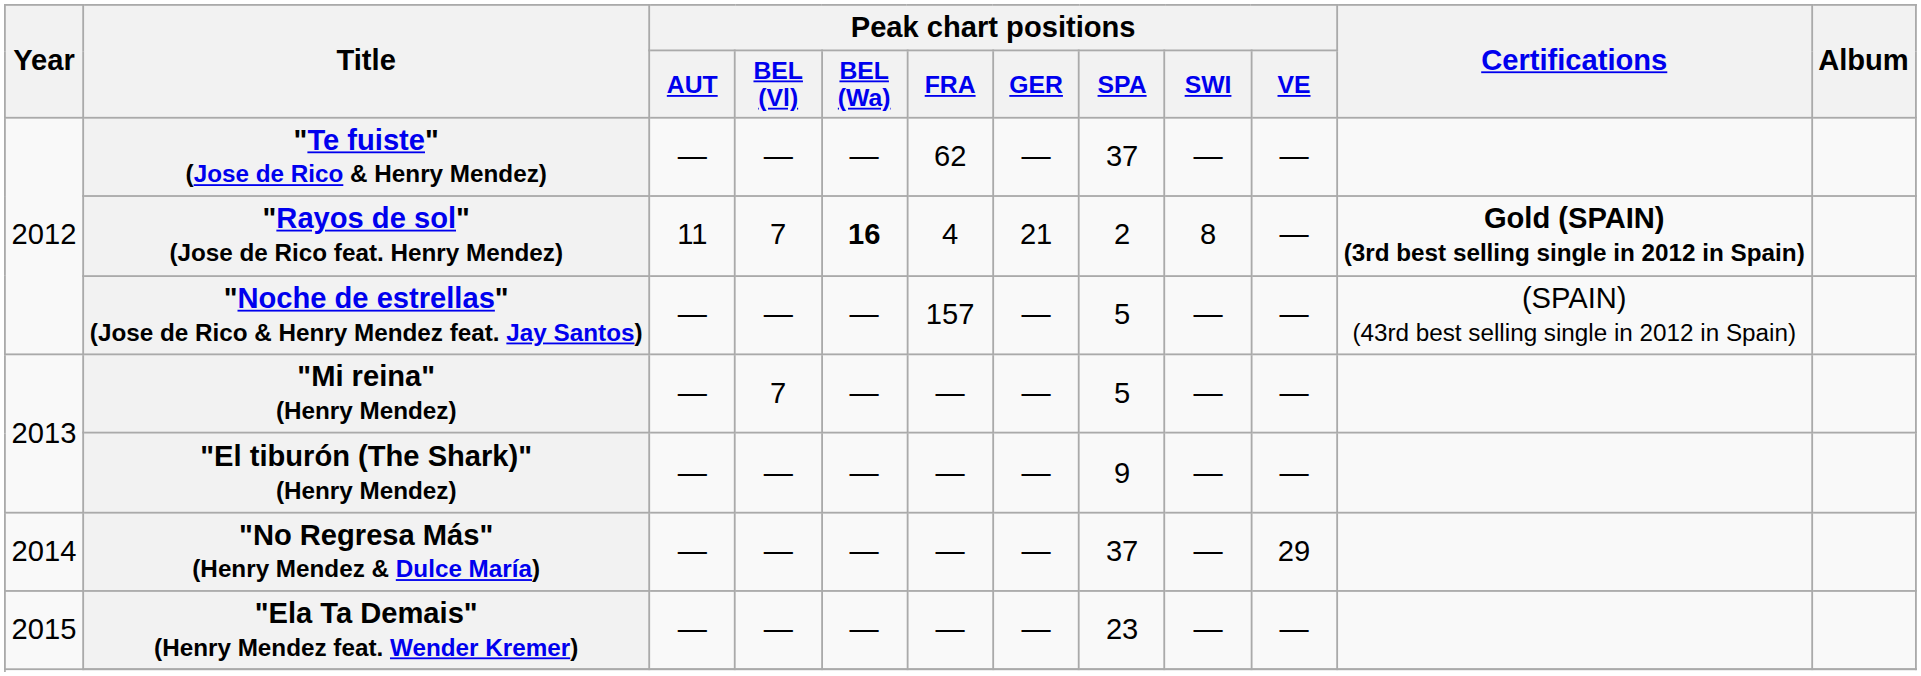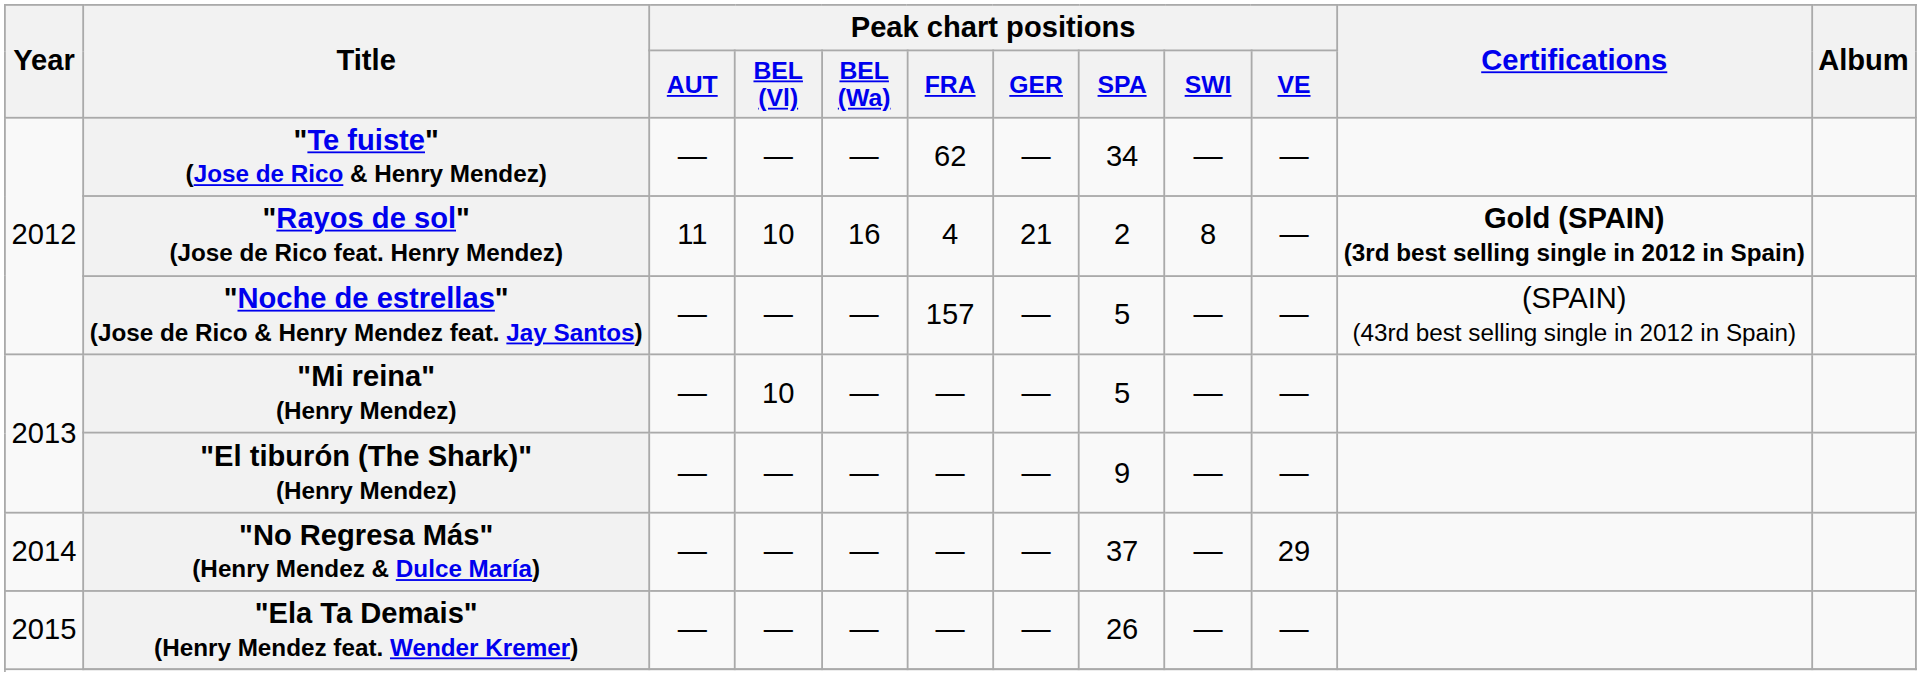"Te fuiste" (Jose de Rico & Henry Mendez) | Peak chart positions / SPA: 37 -> 34
"Rayos de sol" (Jose de Rico feat. Henry Mendez) | Peak chart positions / BEL (Vl): 7 -> 10
"Rayos de sol" (Jose de Rico feat. Henry Mendez) | Peak chart positions / BEL (Wa): bold -> normal
"Mi reina" (Henry Mendez) | Peak chart positions / BEL (Vl): 7 -> 10
"Ela Ta Demais" (Henry Mendez feat. Wender Kremer) | Peak chart positions / SPA: 23 -> 26
